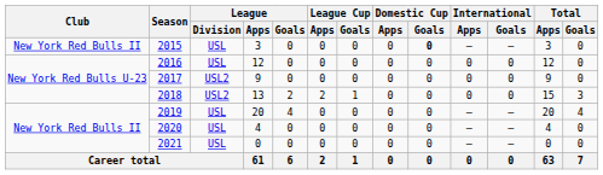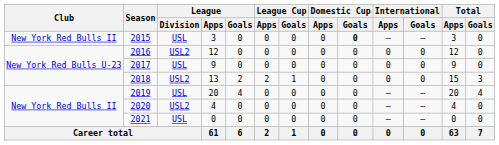2016 | League / Division: USL -> USL2
2017 | League / Division: USL2 -> USL
2020 | League / Division: USL -> USL2
